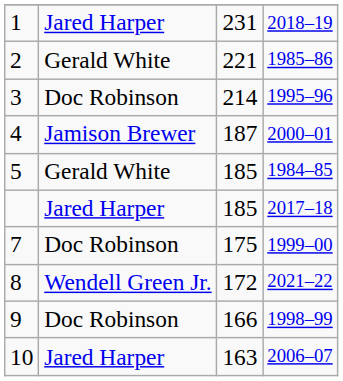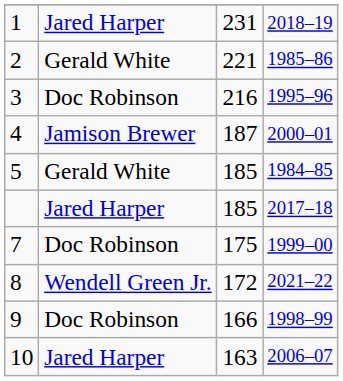3 | column 3: 214 -> 216
